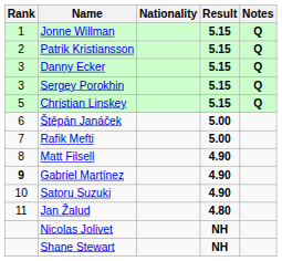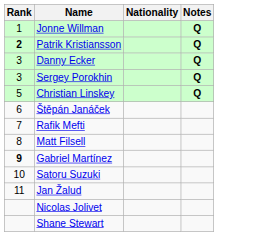- column: Result | 5.15 | 5.15 | 5.15 | 5.15 | 5.15 | 5.00 | 5.00 | 4.90 | 4.90 | 4.90 | 4.80 | NH | NH
Patrik Kristiansson | Rank: normal -> bold
